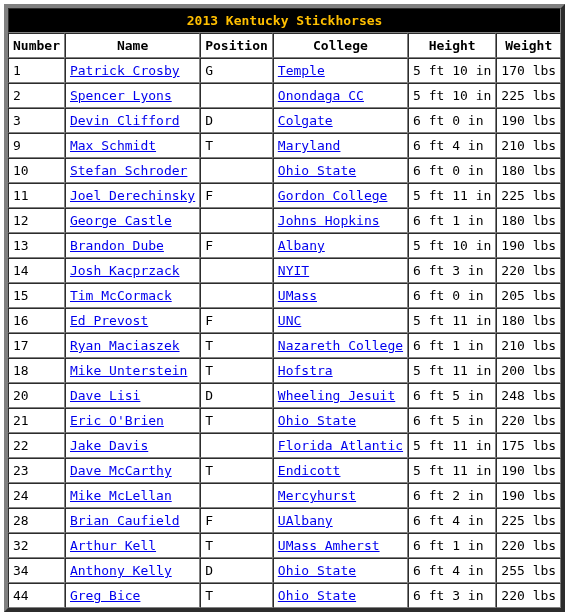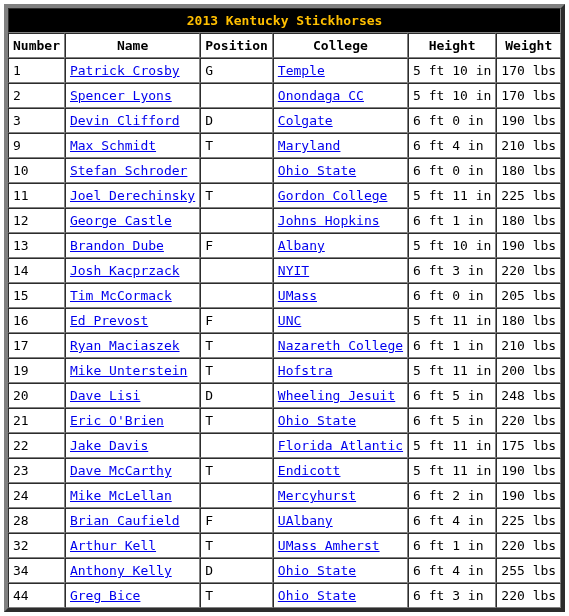Spencer Lyons | Weight: 225 lbs -> 170 lbs
Joel Derechinsky | Position: F -> T
Mike Unterstein | Number: 18 -> 19
